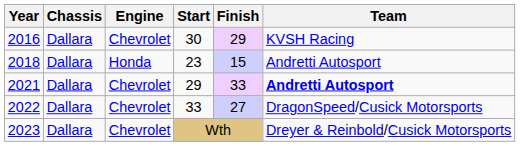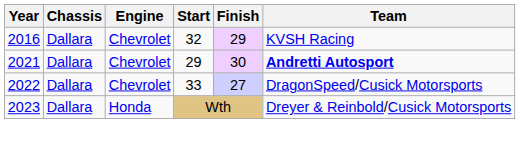2016 | Start: 30 -> 32
- row: 2018 | Dallara | Honda | 23 | 15 | Andretti Autosport
2021 | Finish: 33 -> 30
2023 | Engine: Chevrolet -> Honda
